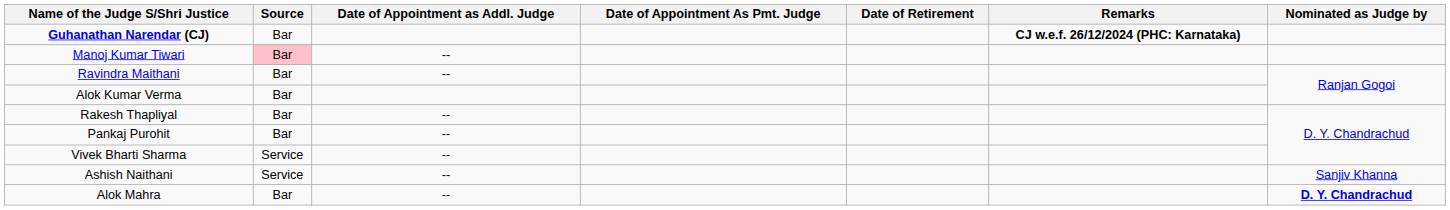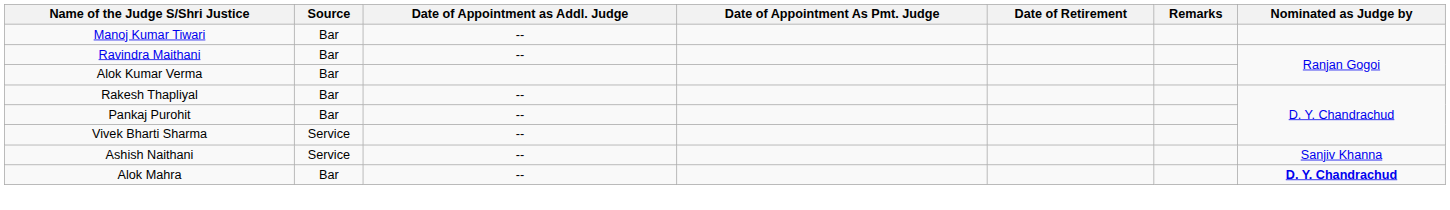- row: Guhanathan Narendar (CJ) | Bar | CJ w.e.f. 26/12/2024 (PHC: Karnataka)
Manoj Kumar Tiwari | Source: pink background -> no background
